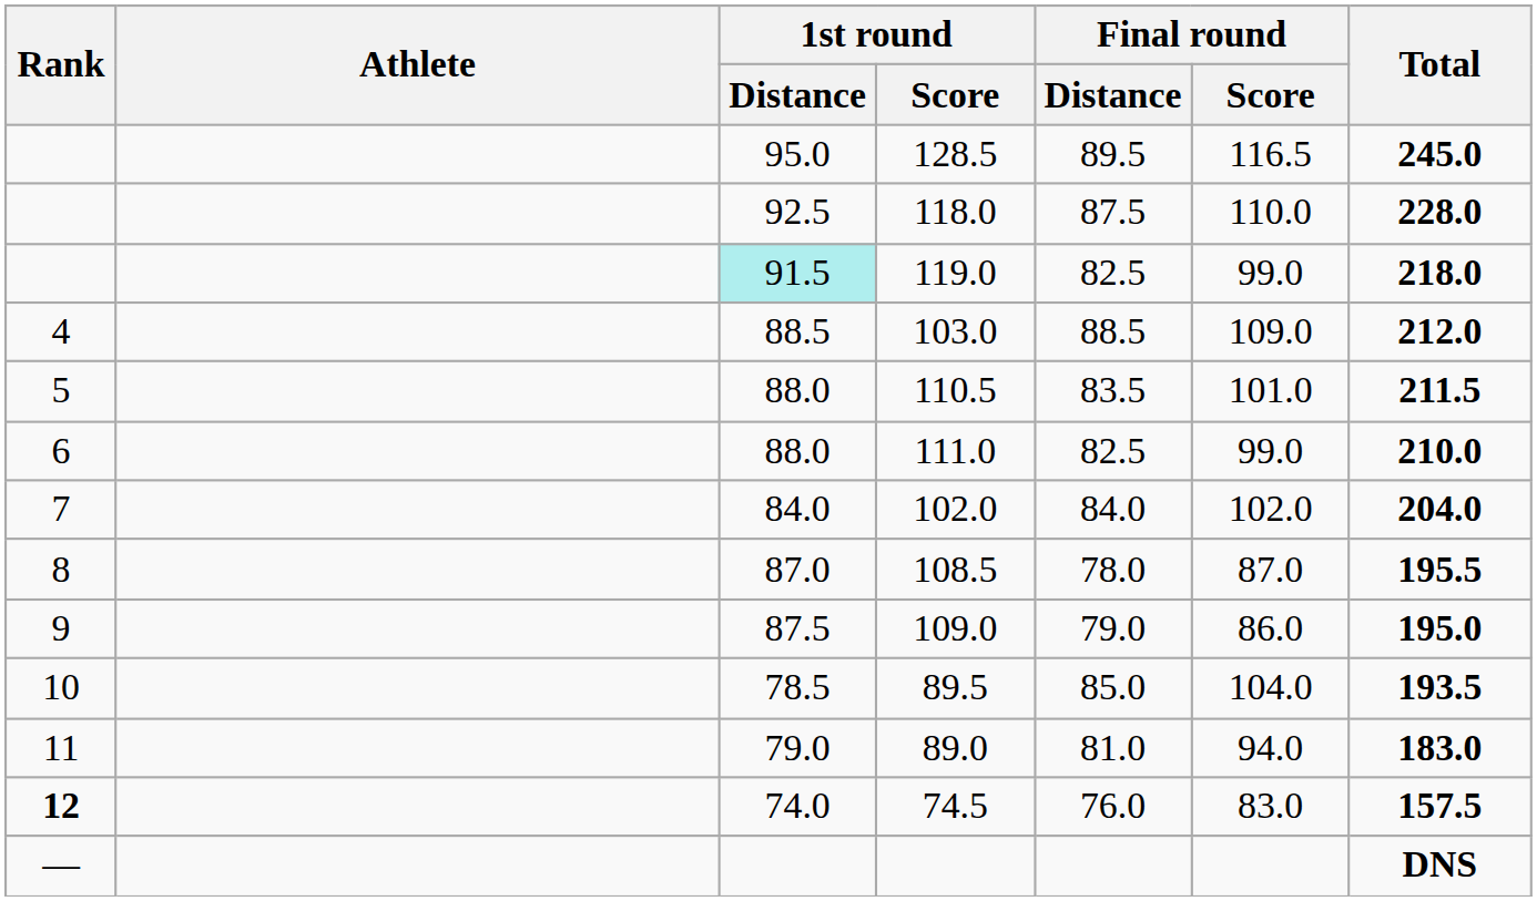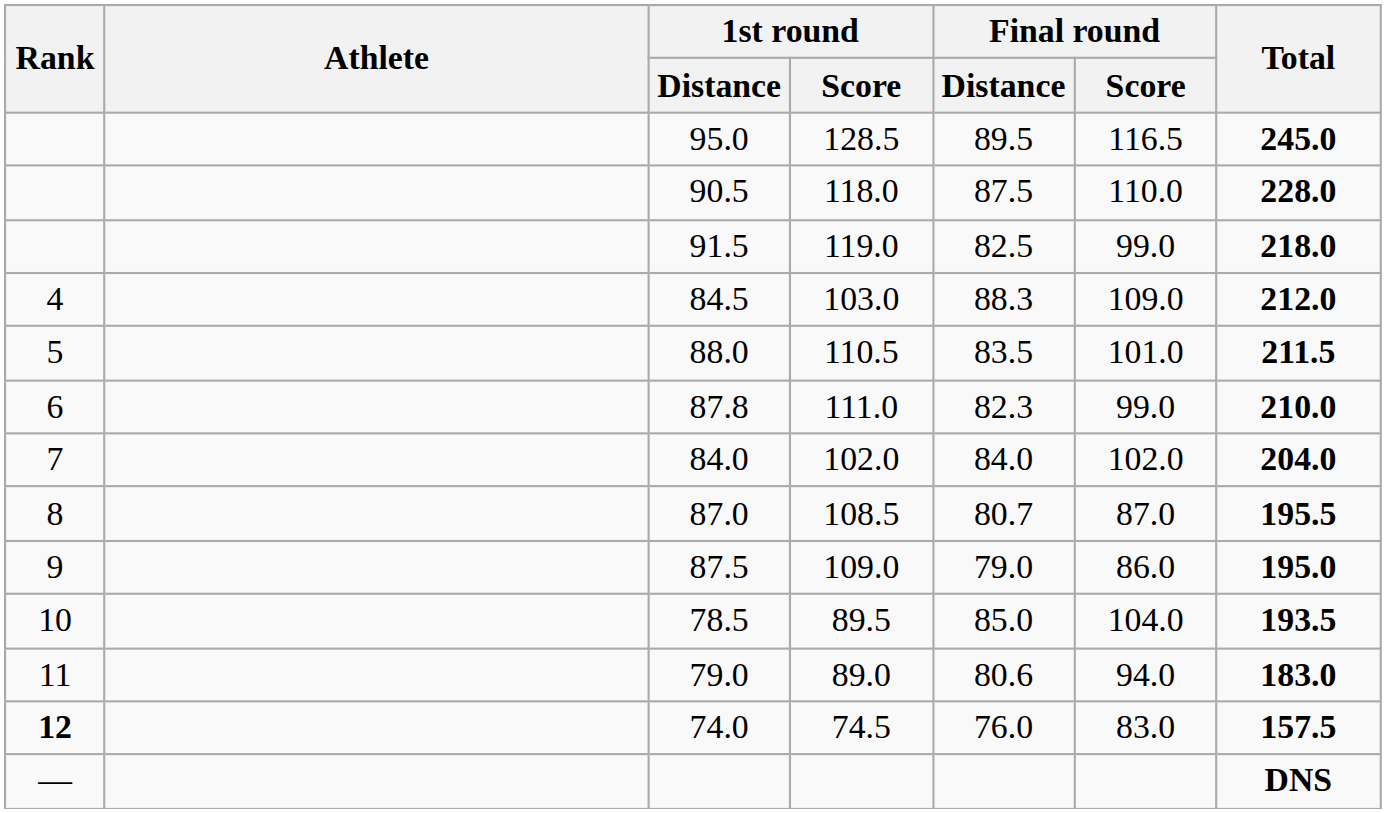118.0 | 1st round / Distance: 92.5 -> 90.5
119.0 | 1st round / Distance: paleturquoise background -> no background
103.0 | 1st round / Distance: 88.5 -> 84.5
103.0 | Final round / Distance: 88.5 -> 88.3
111.0 | 1st round / Distance: 88.0 -> 87.8
111.0 | Final round / Distance: 82.5 -> 82.3
108.5 | Final round / Distance: 78.0 -> 80.7
89.0 | Final round / Distance: 81.0 -> 80.6
